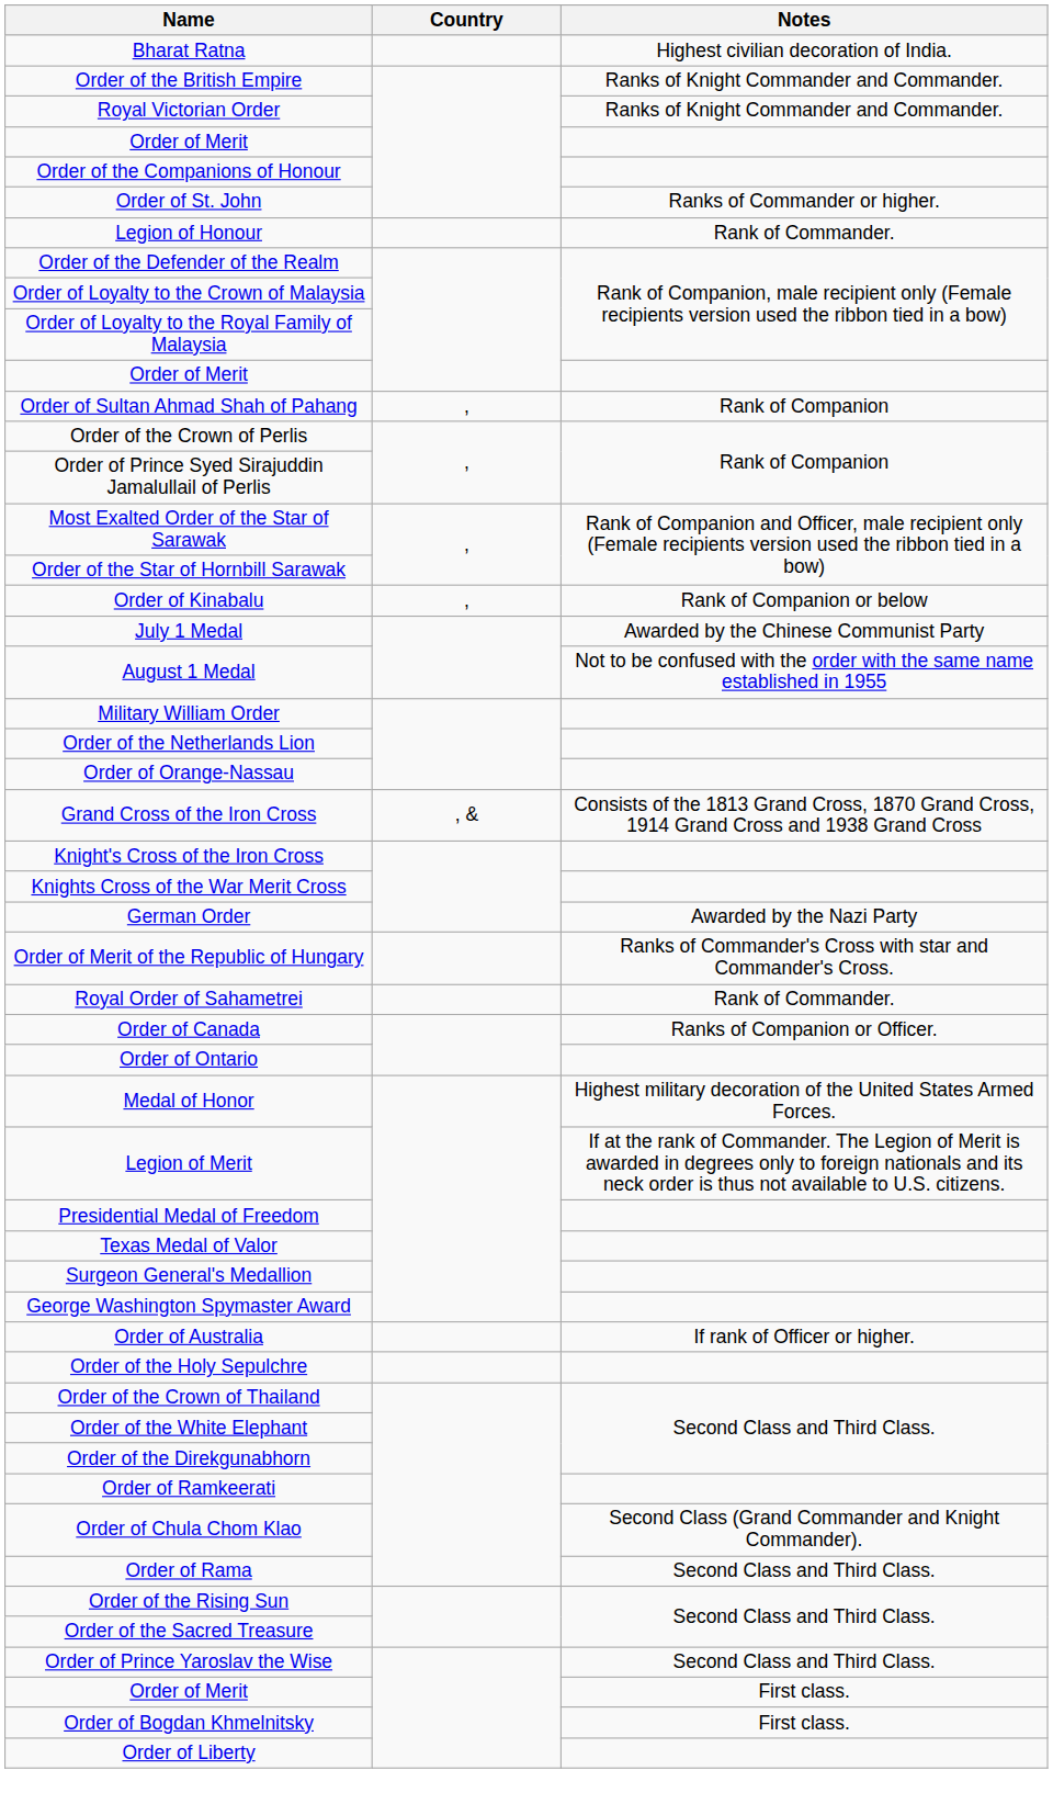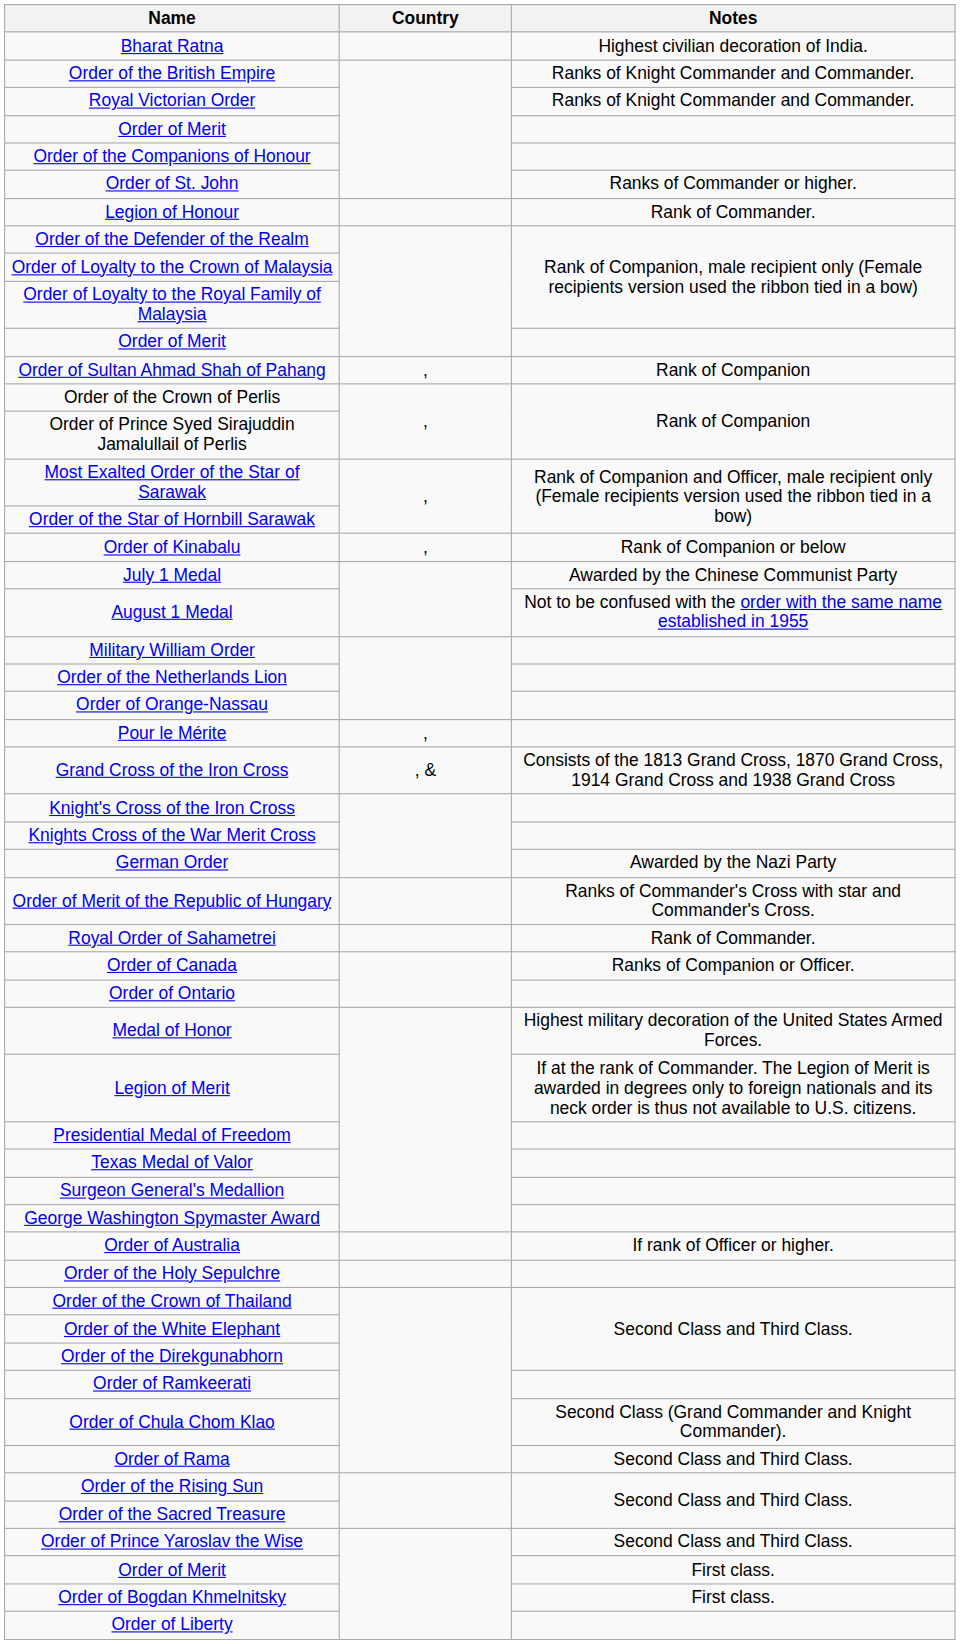+ row: Pour le Mérite | ,
